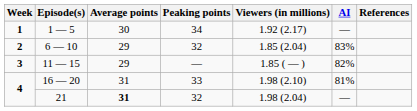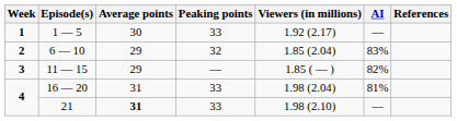1 — 5 | Peaking points: 34 -> 33
16 — 20 | Viewers (in millions): 1.98 (2.10) -> 1.98 (2.04)
21 | Peaking points: 32 -> 33
21 | Viewers (in millions): 1.98 (2.04) -> 1.98 (2.10)
